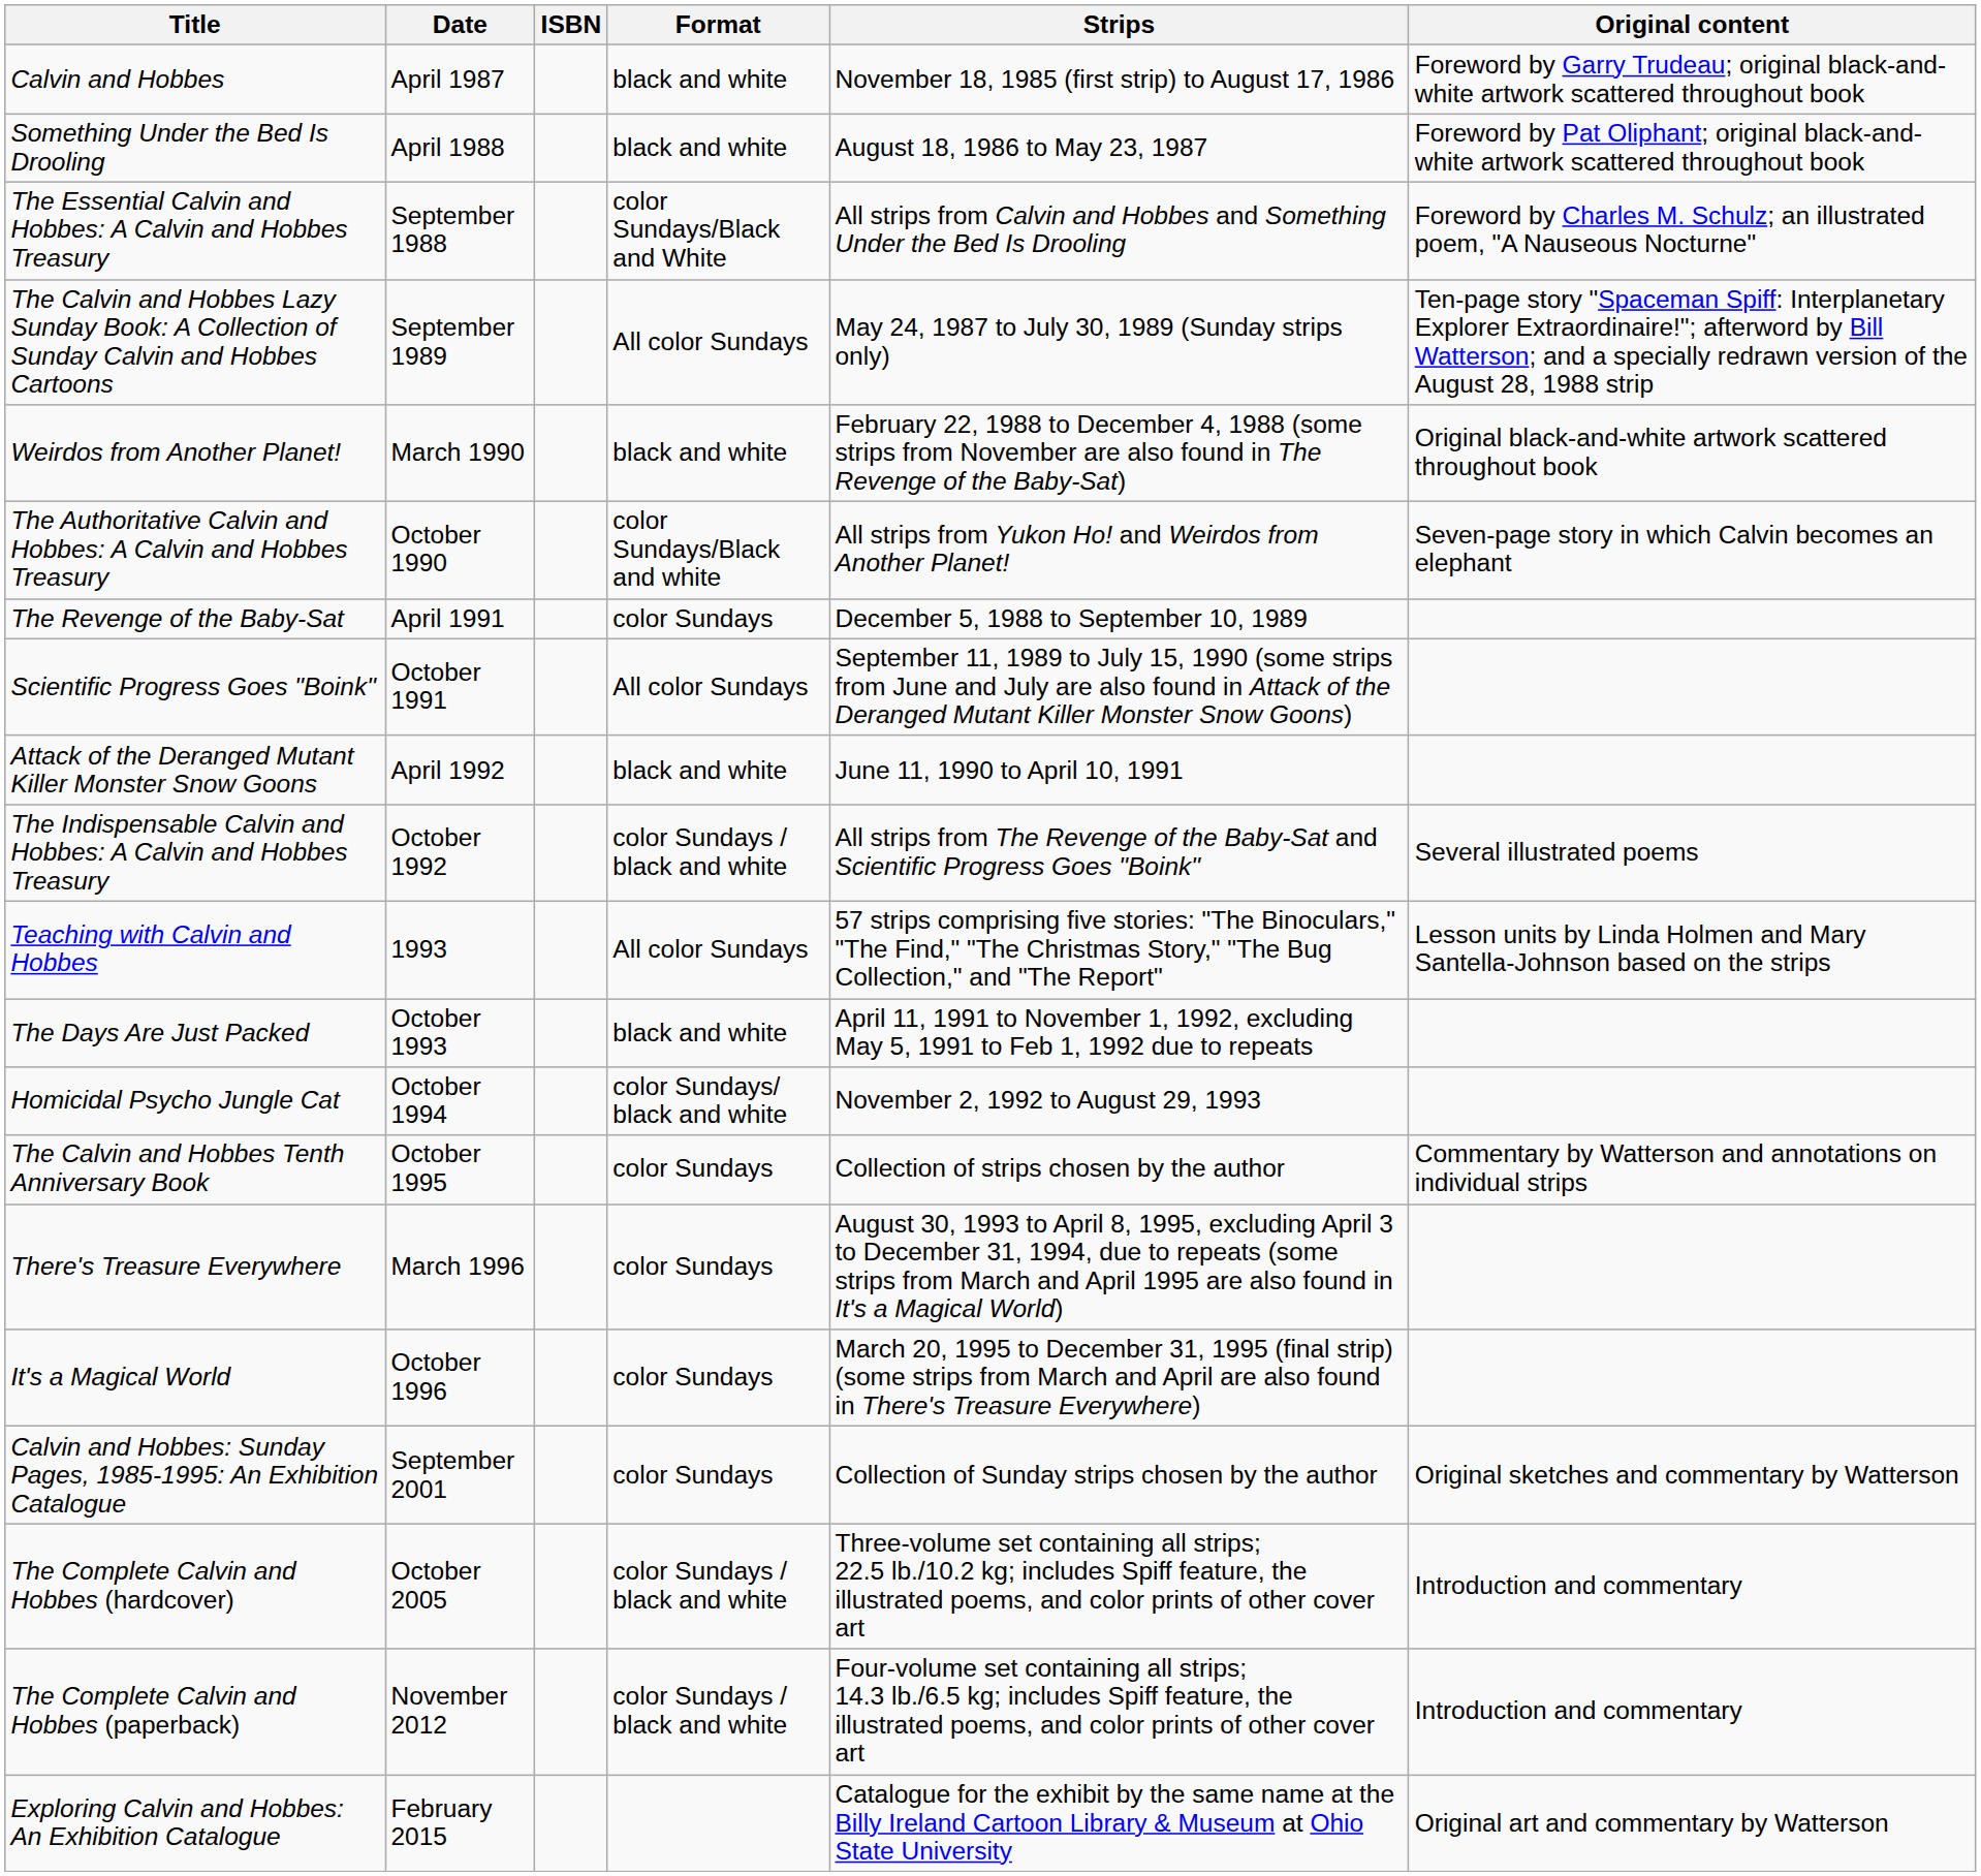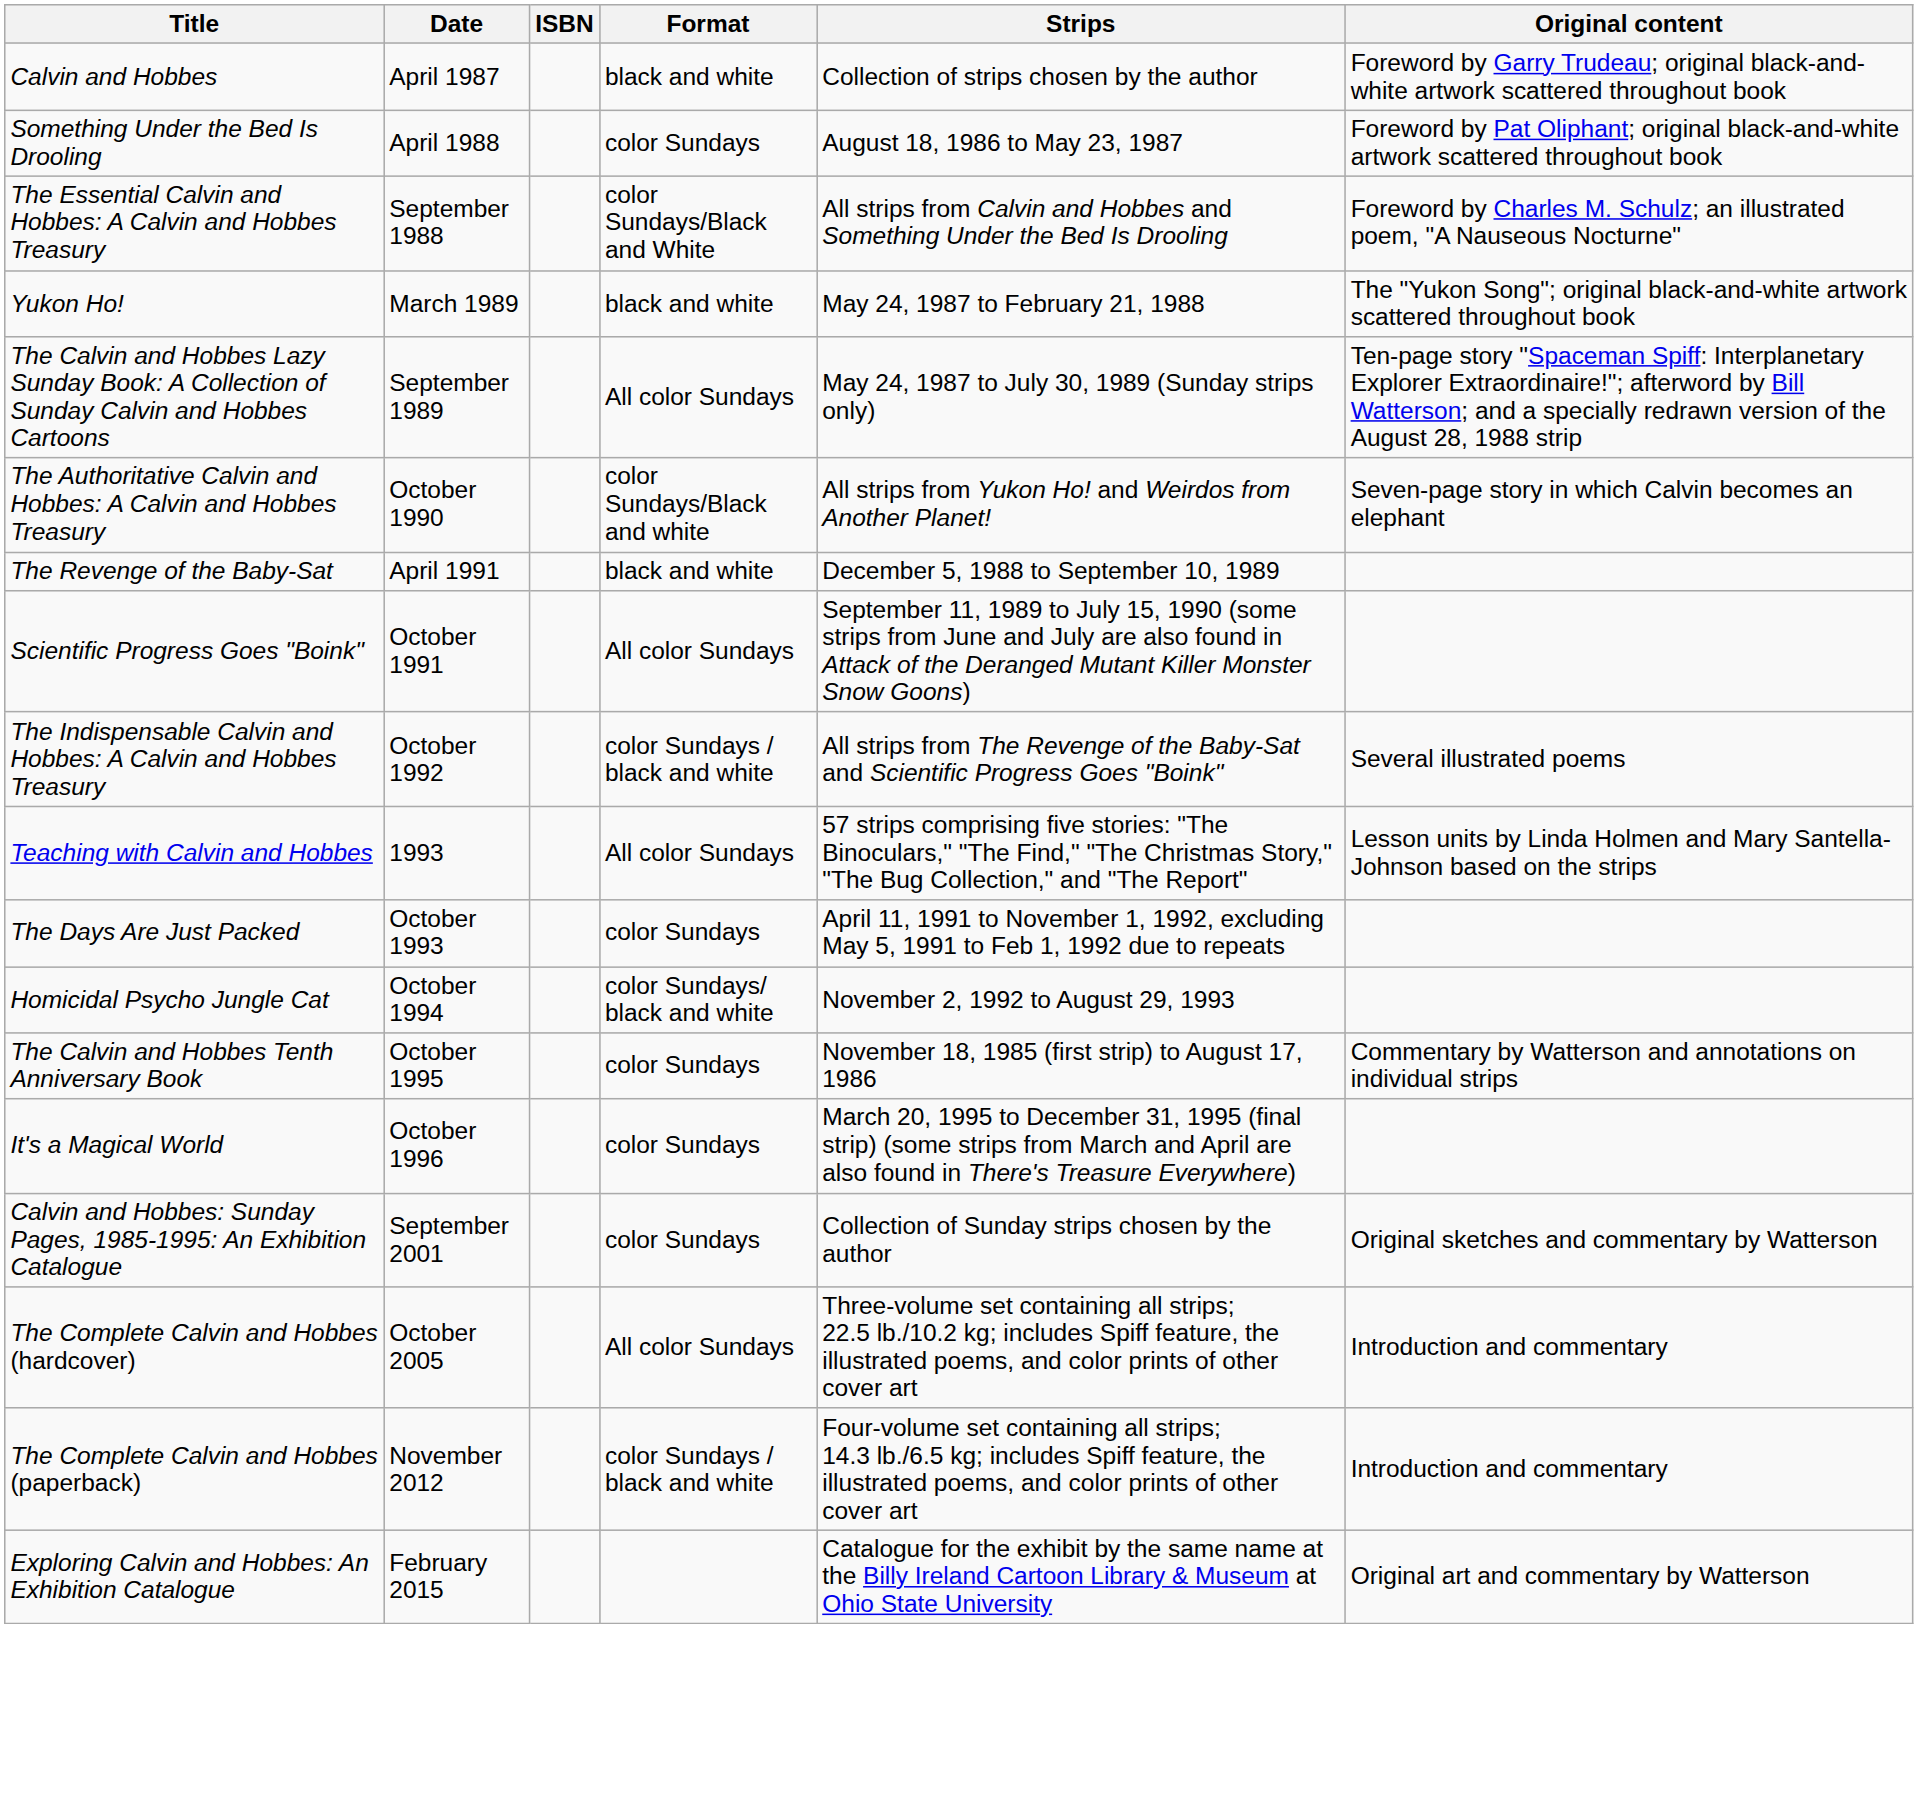Calvin and Hobbes | Strips: November 18, 1985 (first strip) to August 17, 1986 -> Collection of strips chosen by the author
Something Under the Bed Is Drooling | Format: black and white -> color Sundays
+ row: Yukon Ho! | March 1989 | black and white | May 24, 1987 to February 21, 1988 | The "Yukon Song"; original black-and-white artwork scattered throughout book
- row: Weirdos from Another Planet! | March 1990 | black and white | February 22, 1988 to December 4, 1988 (some strips from November are also found in The Revenge of the Baby-Sat) | Original black-and-white artwork scattered throughout book
The Revenge of the Baby-Sat | Format: color Sundays -> black and white
- row: Attack of the Deranged Mutant Killer Monster Snow Goons | April 1992 | black and white | June 11, 1990 to April 10, 1991
The Days Are Just Packed | Format: black and white -> color Sundays
The Calvin and Hobbes Tenth Anniversary Book | Strips: Collection of strips chosen by the author -> November 18, 1985 (first strip) to August 17, 1986
- row: There's Treasure Everywhere | March 1996 | color Sundays | August 30, 1993 to April 8, 1995, excluding April 3 to December 31, 1994, due to repeats (some strips from March and April 1995 are also found in It's a Magical World)
The Complete Calvin and Hobbes (hardcover) | Format: color Sundays / black and white -> All color Sundays
